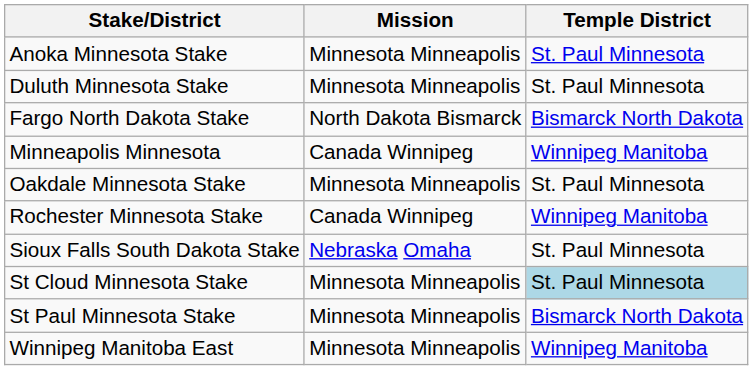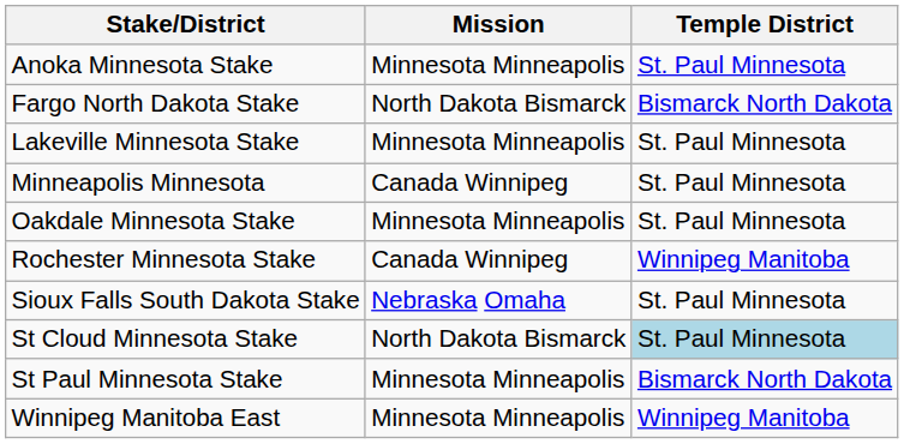- row: Duluth Minnesota Stake | Minnesota Minneapolis | St. Paul Minnesota
+ row: Lakeville Minnesota Stake | Minnesota Minneapolis | St. Paul Minnesota
Minneapolis Minnesota | Temple District: Winnipeg Manitoba -> St. Paul Minnesota
St Cloud Minnesota Stake | Mission: Minnesota Minneapolis -> North Dakota Bismarck
